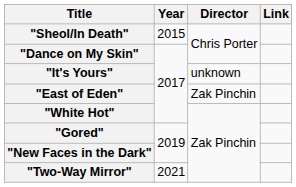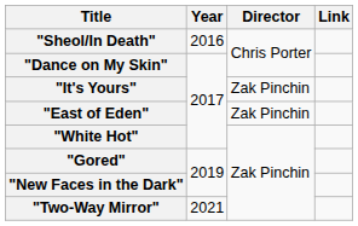"Sheol/In Death" | Year: 2015 -> 2016
"It's Yours" | Director: unknown -> Zak Pinchin
